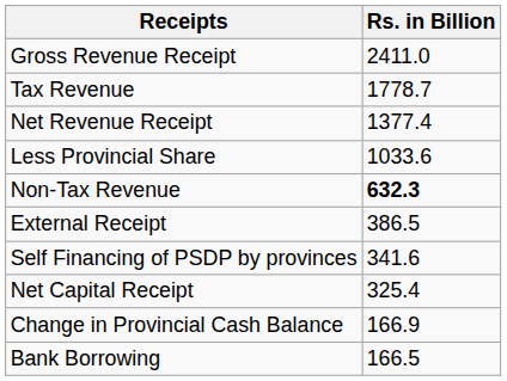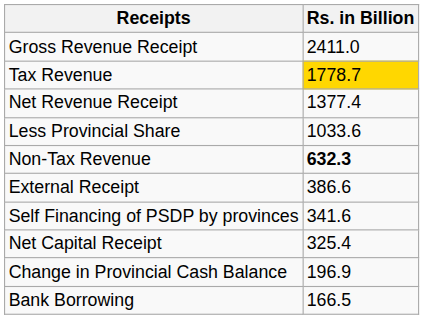Tax Revenue | Rs. in Billion: no background -> gold background
External Receipt | Rs. in Billion: 386.5 -> 386.6
Change in Provincial Cash Balance | Rs. in Billion: 166.9 -> 196.9
